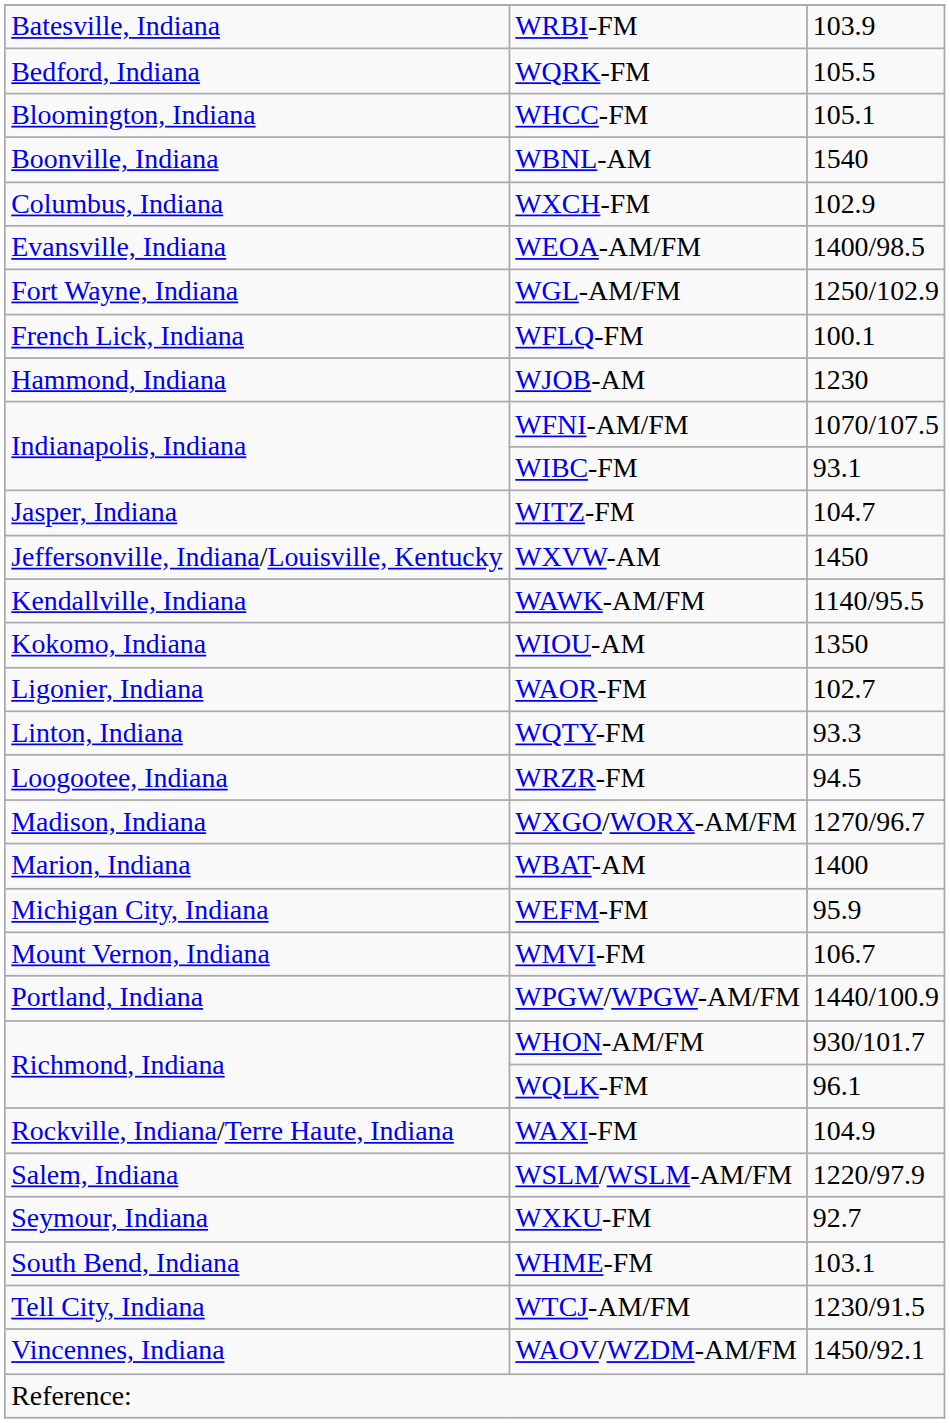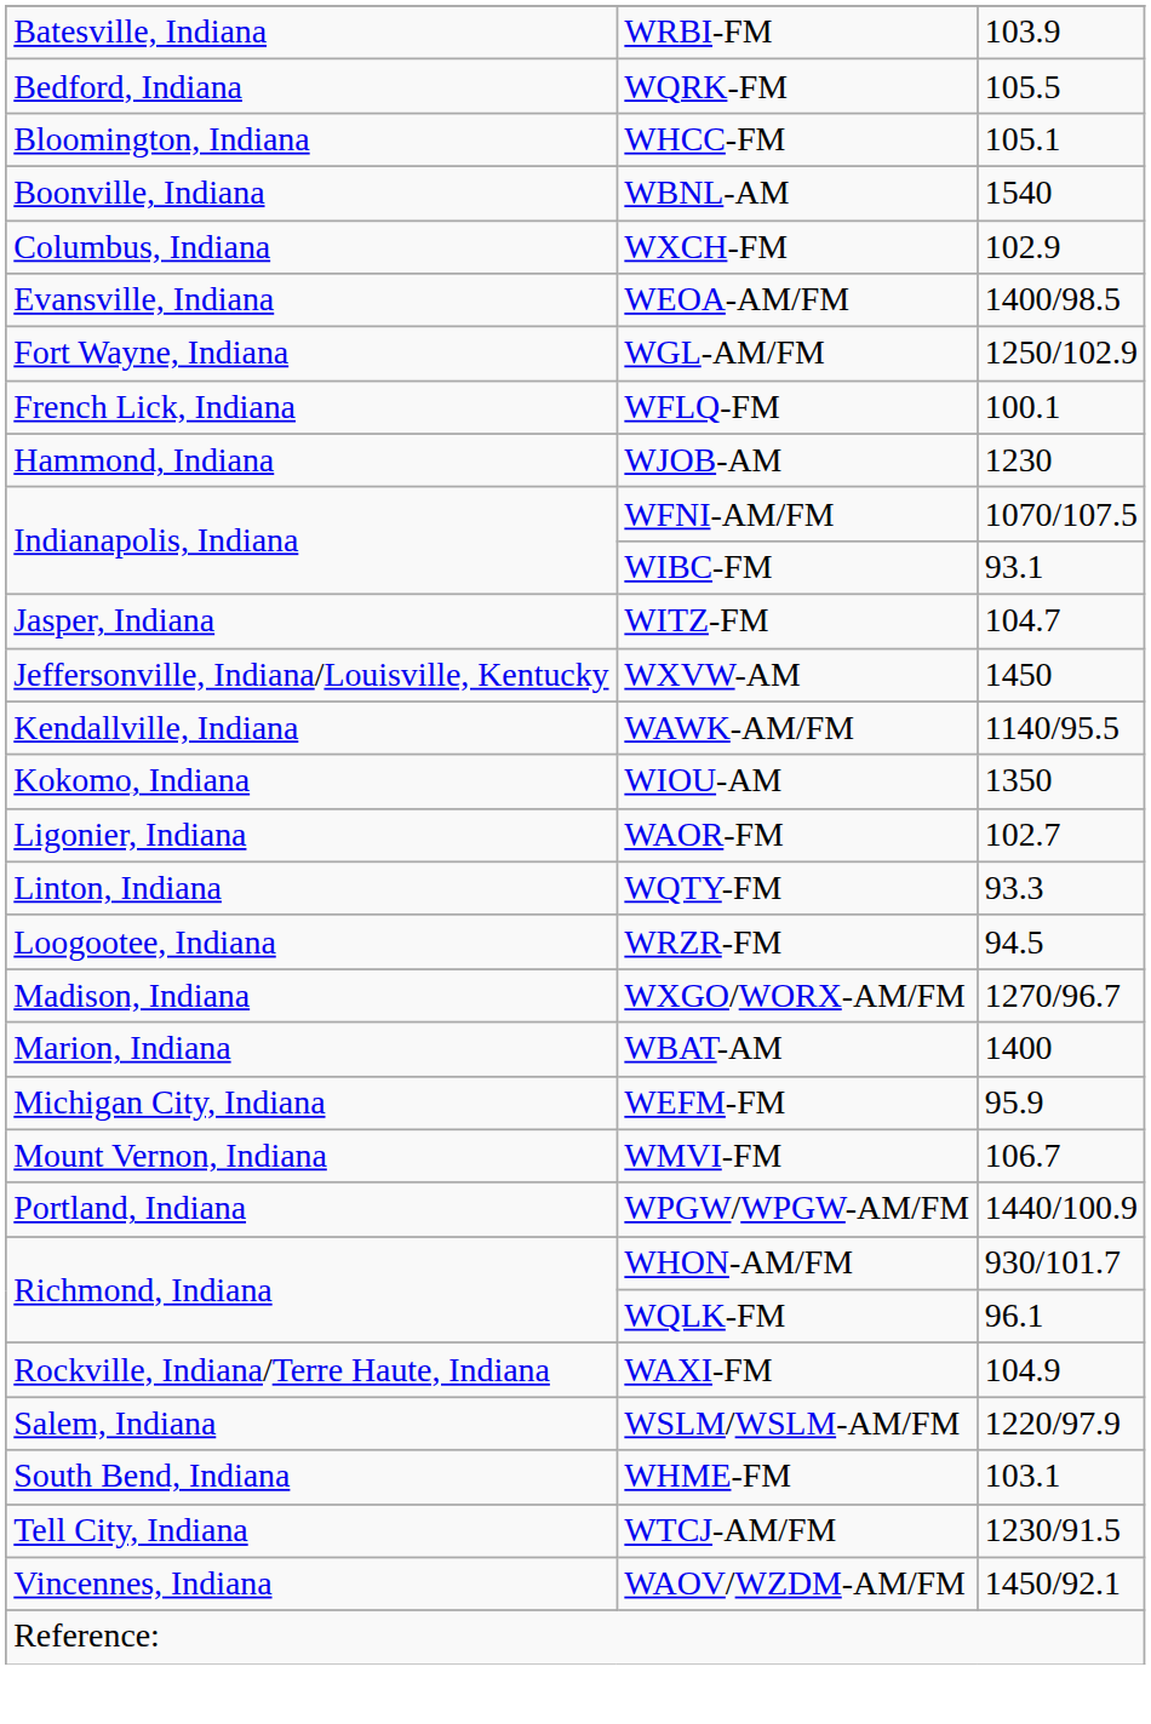- row: Seymour, Indiana | WXKU-FM | 92.7
